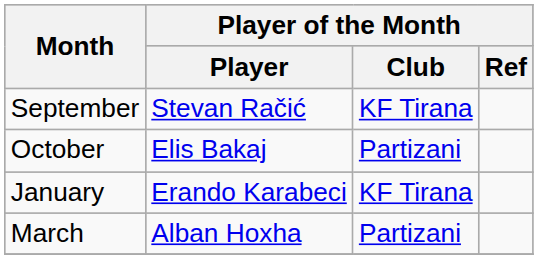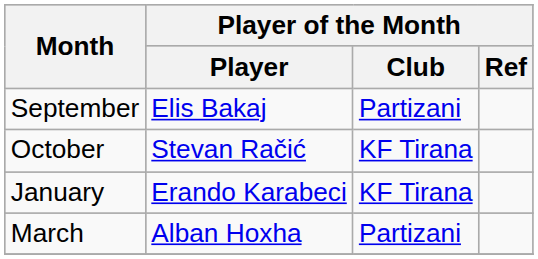September | Player of the Month / Player: Stevan Račić -> Elis Bakaj
September | Player of the Month / Club: KF Tirana -> Partizani
October | Player of the Month / Player: Elis Bakaj -> Stevan Račić
October | Player of the Month / Club: Partizani -> KF Tirana
